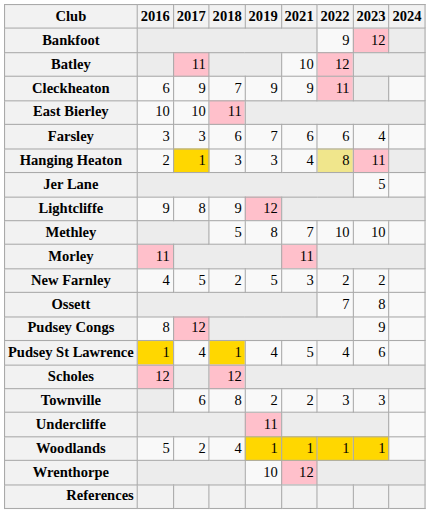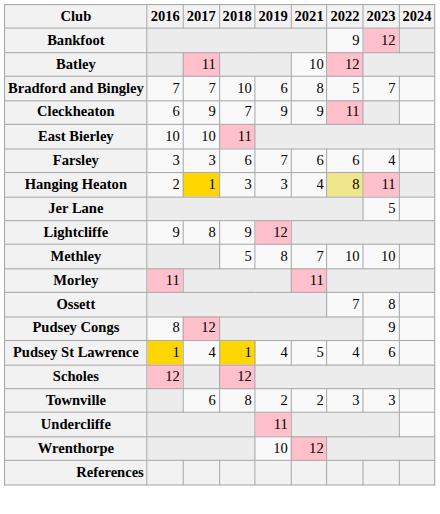+ row: Bradford and Bingley | 7 | 7 | 10 | 6 | 8 | 5 | 7
- row: New Farnley | 4 | 5 | 2 | 5 | 3 | 2 | 2
- row: Woodlands | 5 | 2 | 4 | 1 | 1 | 1 | 1
